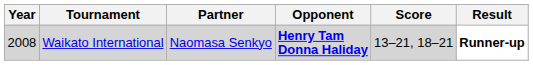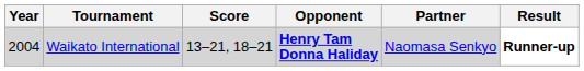columns swapped: Partner <-> Score
Waikato International | Year: 2008 -> 2004
